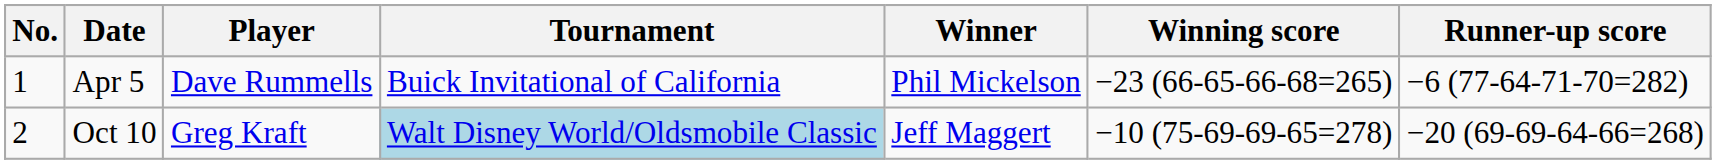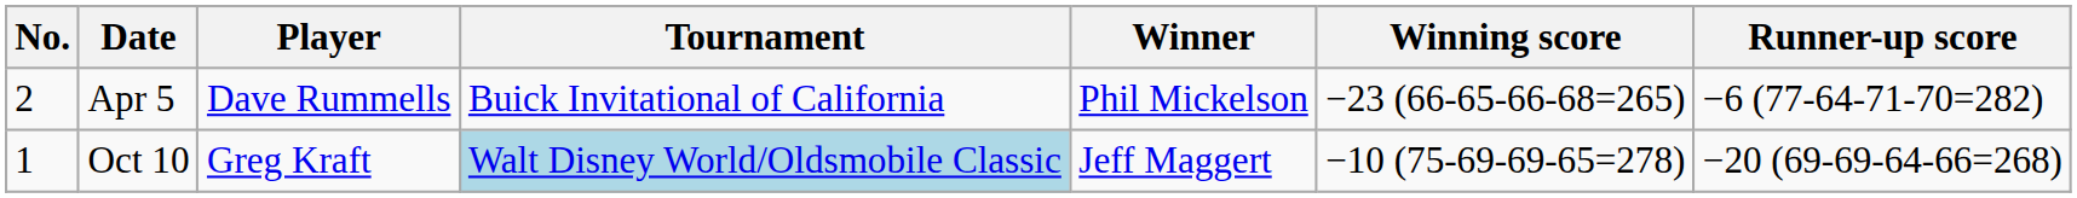Apr 5 | No.: 1 -> 2
Oct 10 | No.: 2 -> 1
